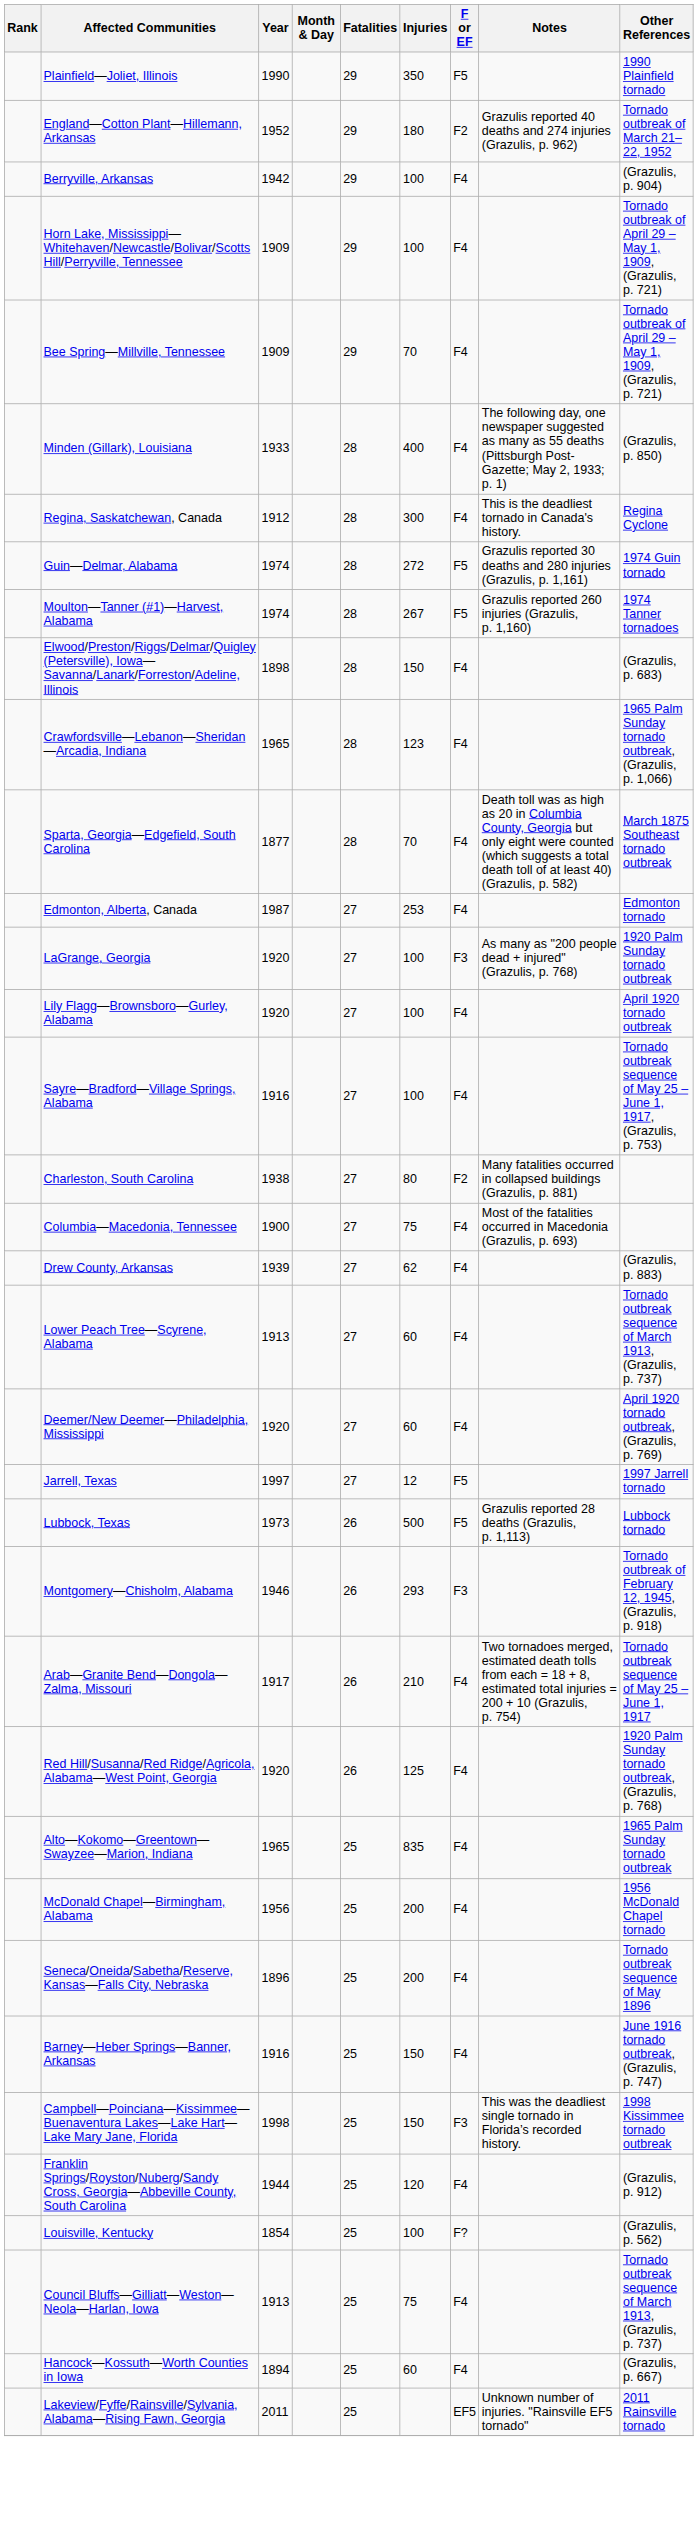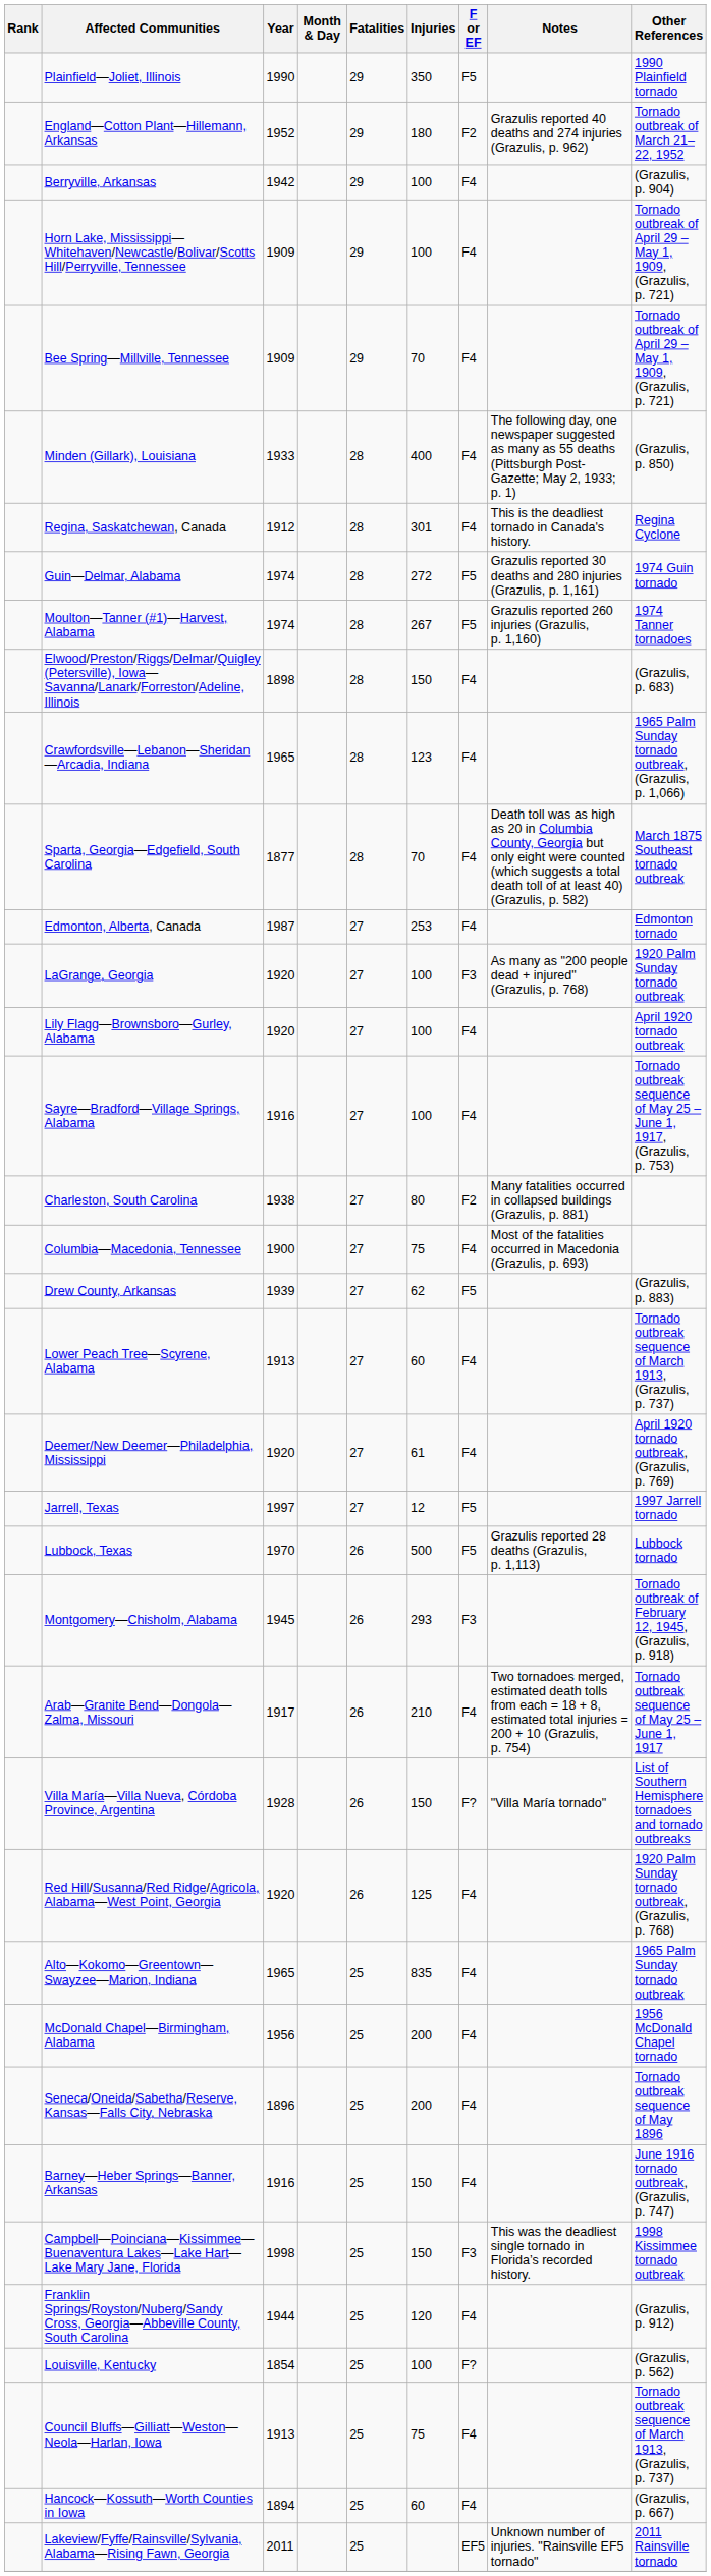Regina, Saskatchewan, Canada | Injuries: 300 -> 301
Drew County, Arkansas | F or EF: F4 -> F5
Deemer/New Deemer—Philadelphia, Mississippi | Injuries: 60 -> 61
Lubbock, Texas | Year: 1973 -> 1970
Montgomery—Chisholm, Alabama | Year: 1946 -> 1945
+ row: Villa María—Villa Nueva, Córdoba Province, Argentina | 1928 | 26 | 150 | F? | "Villa María tornado" | List of Southern Hemisphere tornadoes and tornado outbreaks
